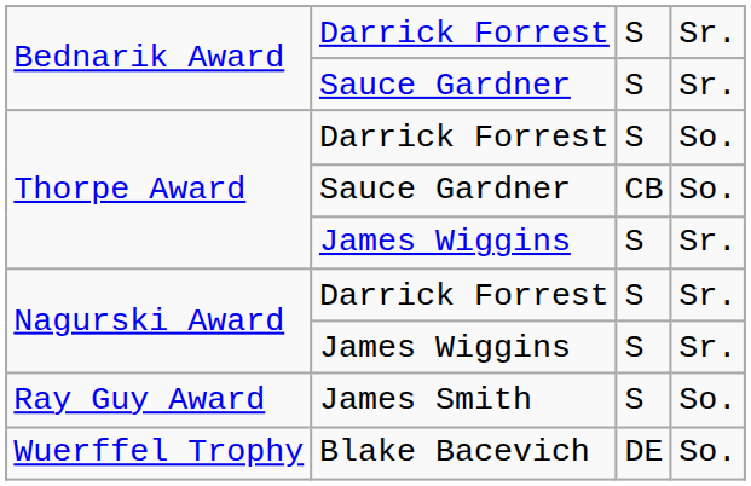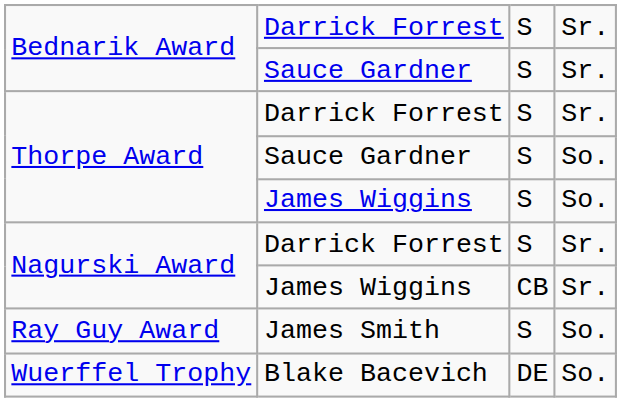Thorpe Award / Darrick Forrest | column 4: So. -> Sr.
Thorpe Award / Sauce Gardner | column 3: CB -> S
Thorpe Award / James Wiggins | column 4: Sr. -> So.
Nagurski Award / James Wiggins | column 3: S -> CB
